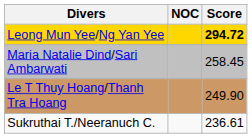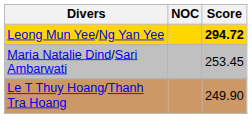Maria Natalie Dind/Sari Ambarwati | Score: 258.45 -> 253.45
- row: Sukruthai T./Neeranuch C. | 236.61
